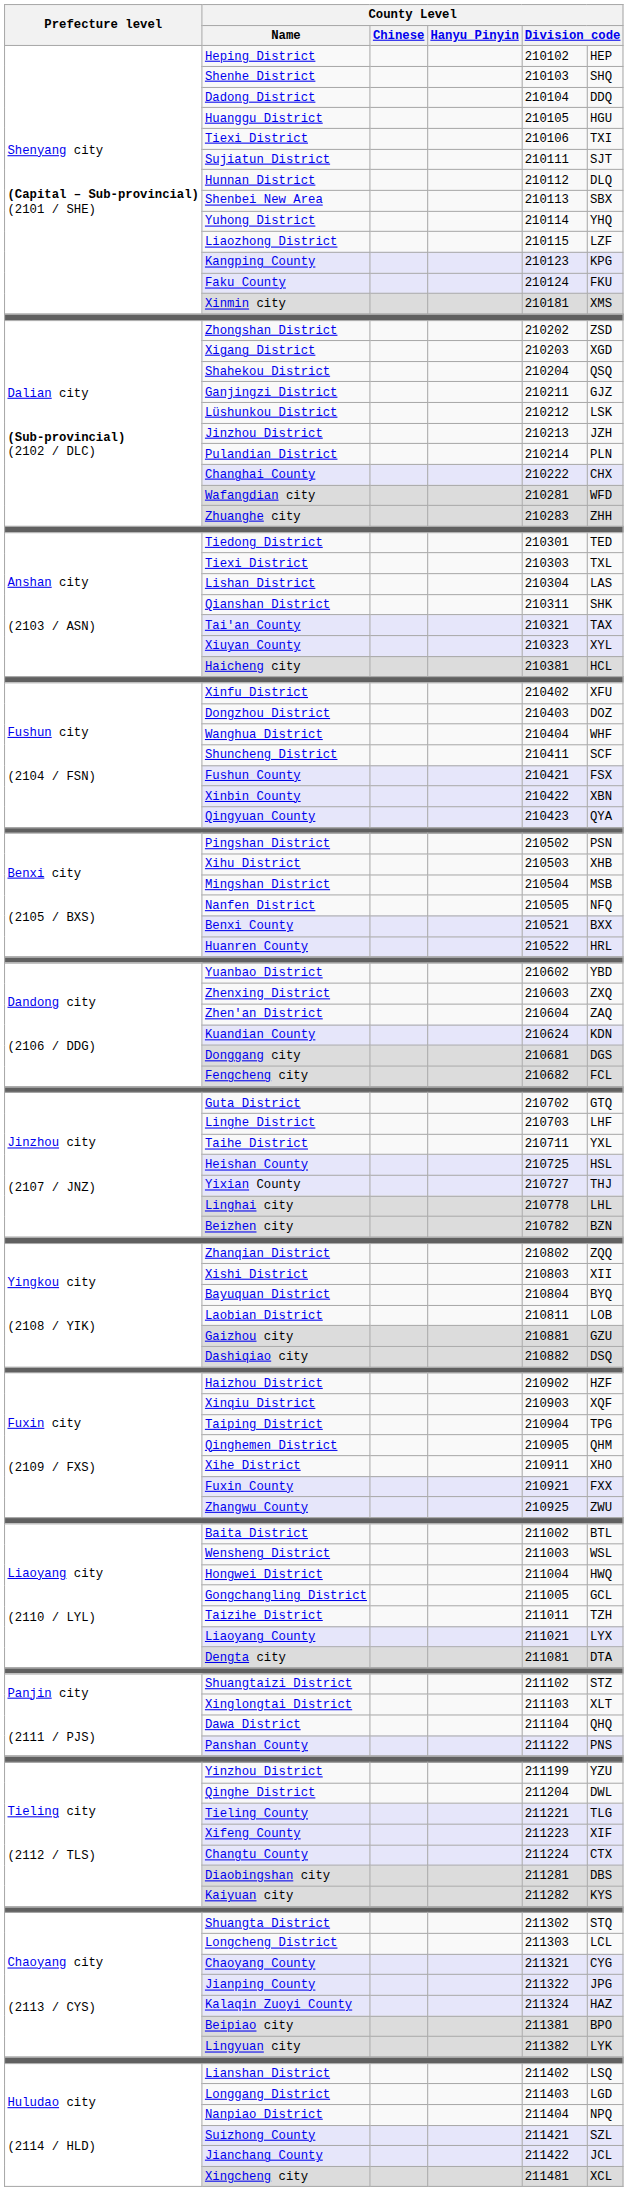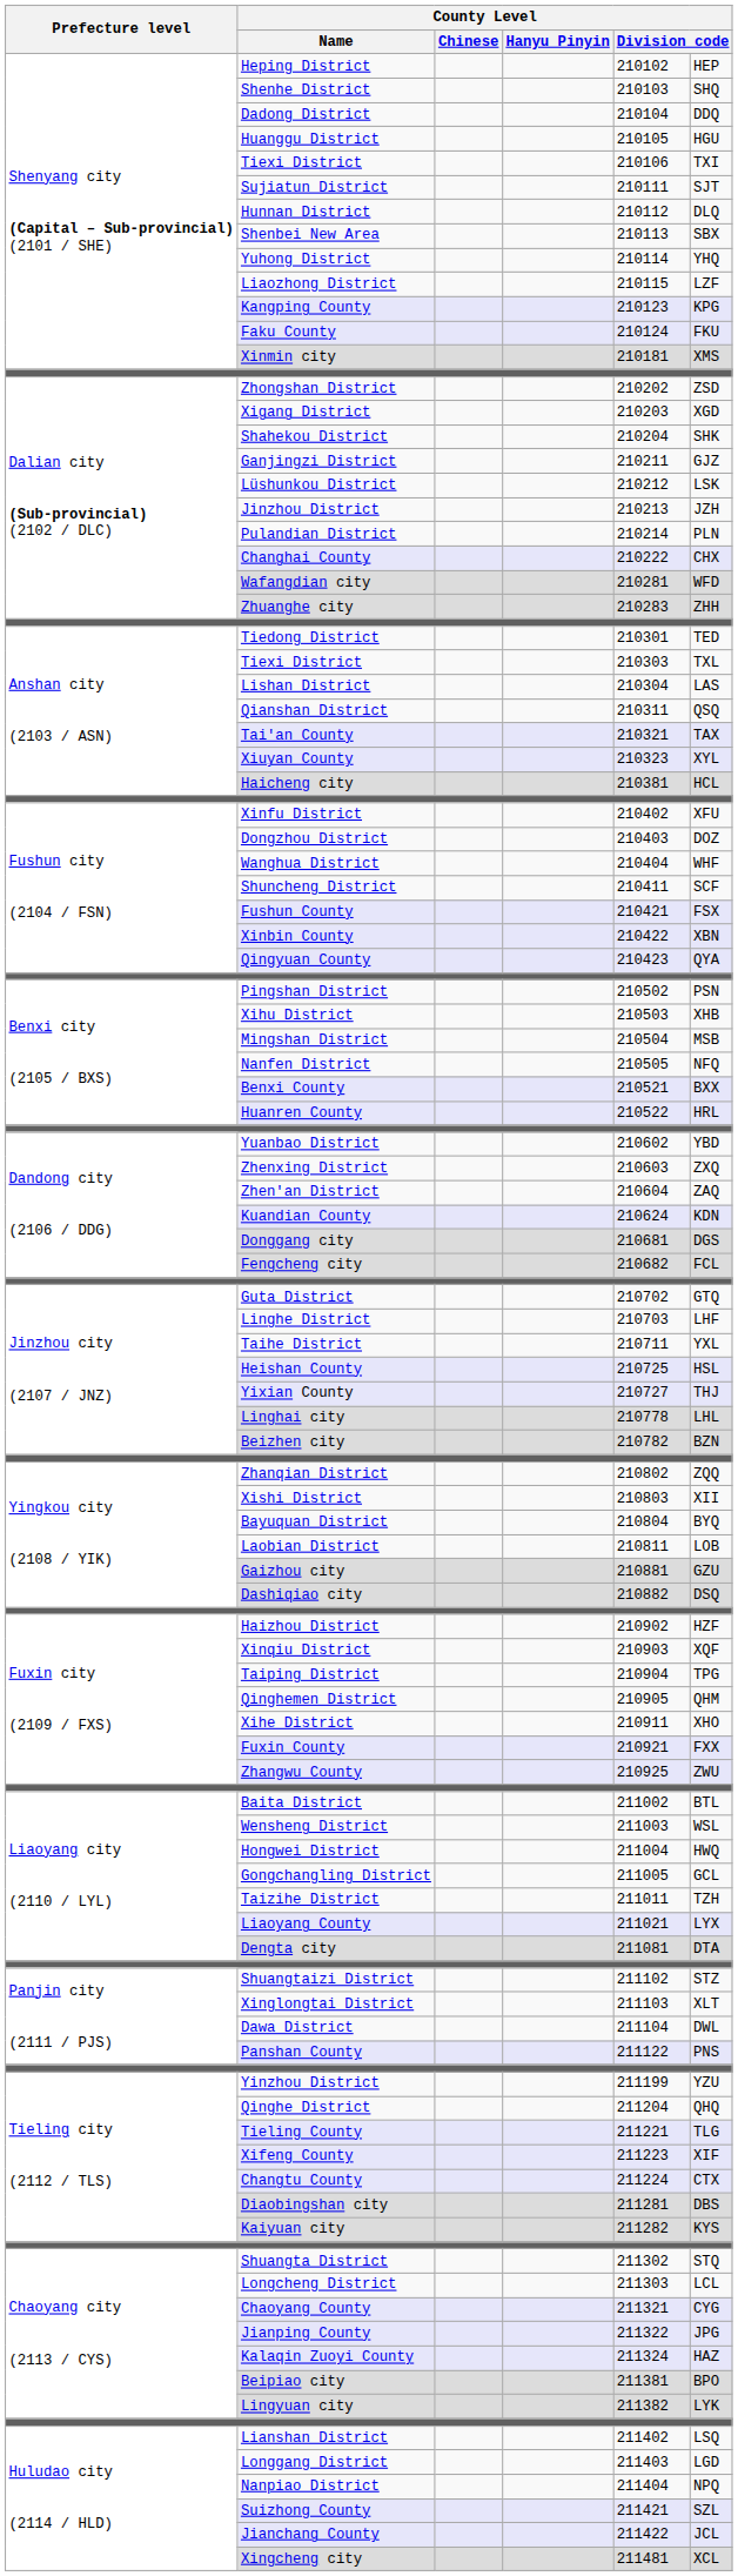Shahekou District | column 6: QSQ -> SHK
Qianshan District | column 6: SHK -> QSQ
Dawa District | column 6: QHQ -> DWL
Qinghe District | column 6: DWL -> QHQ
